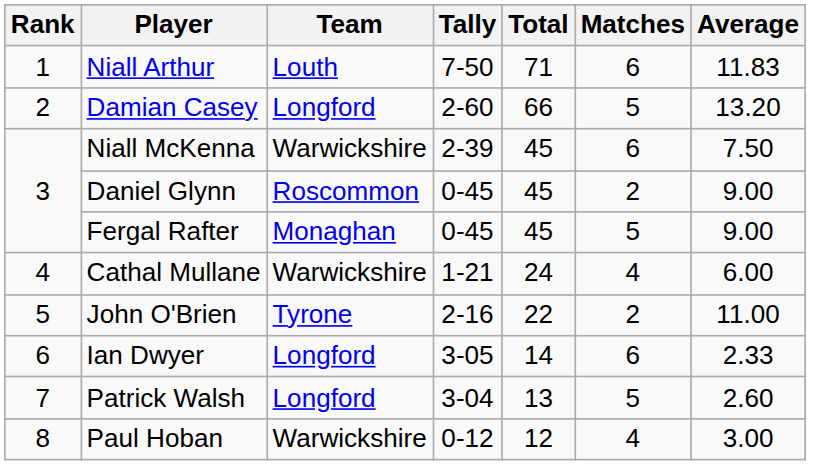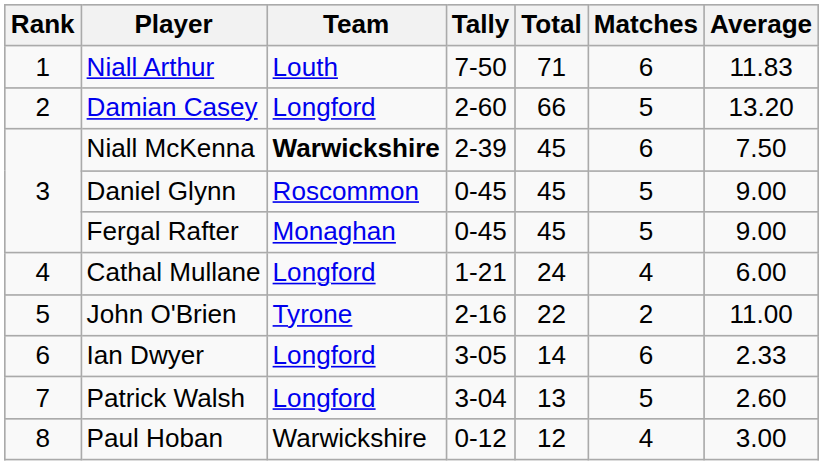Niall McKenna | Team: normal -> bold
Daniel Glynn | Matches: 2 -> 5
Cathal Mullane | Team: Warwickshire -> Longford
